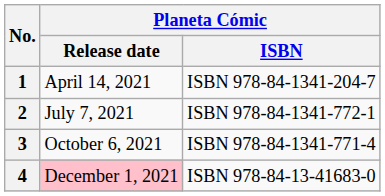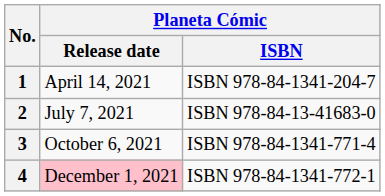2 | Planeta Cómic / ISBN: ISBN 978-84-1341-772-1 -> ISBN 978-84-13-41683-0
4 | Planeta Cómic / ISBN: ISBN 978-84-13-41683-0 -> ISBN 978-84-1341-772-1
